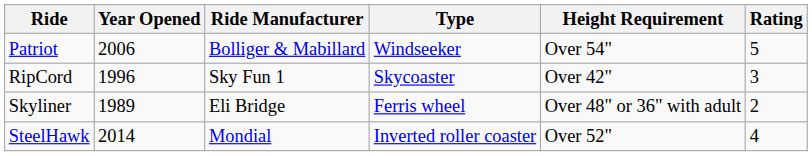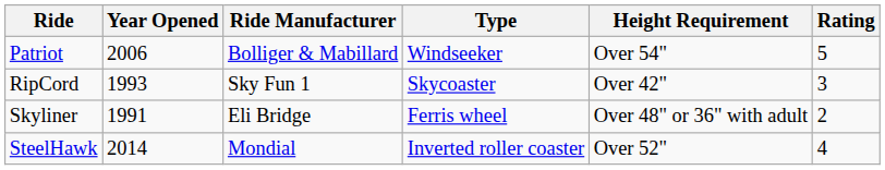RipCord | Year Opened: 1996 -> 1993
Skyliner | Year Opened: 1989 -> 1991
